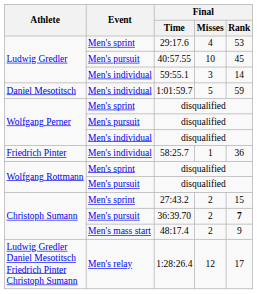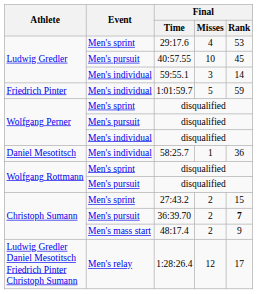1:01:59.7 | Athlete: Daniel Mesotitsch -> Friedrich Pinter
58:25.7 | Athlete: Friedrich Pinter -> Daniel Mesotitsch
